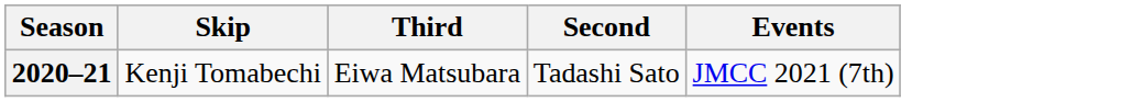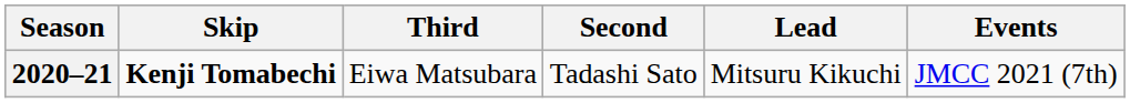+ column: Lead | Mitsuru Kikuchi
2020–21 | Skip: normal -> bold
